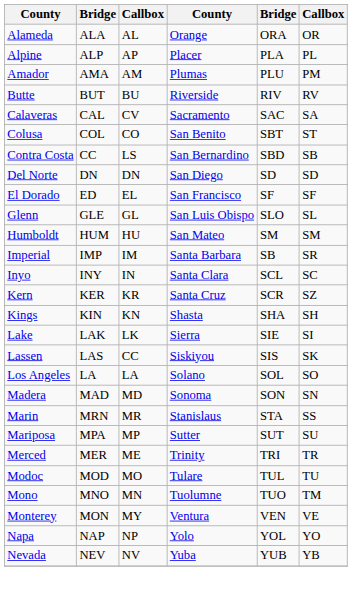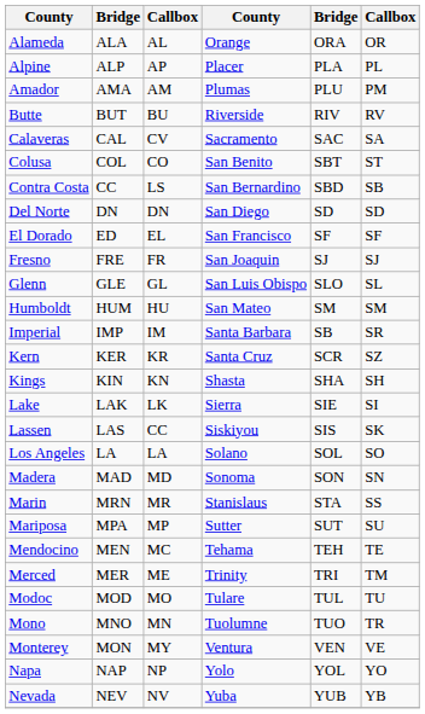+ row: Fresno | FRE | FR | San Joaquin | SJ | SJ
- row: Inyo | INY | IN | Santa Clara | SCL | SC
+ row: Mendocino | MEN | MC | Tehama | TEH | TE
Merced | column 6: TR -> TM
Mono | column 6: TM -> TR
